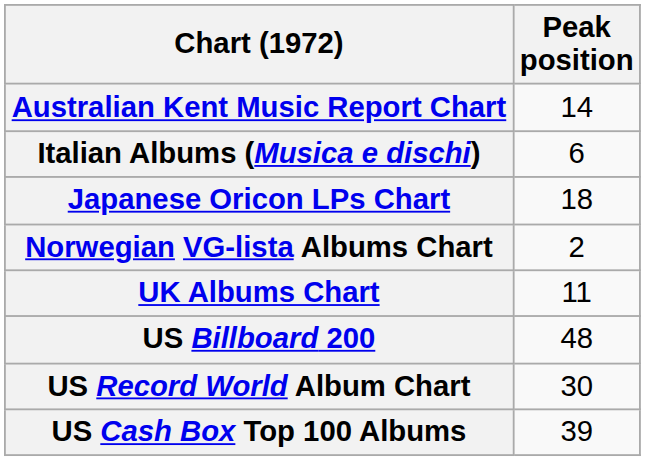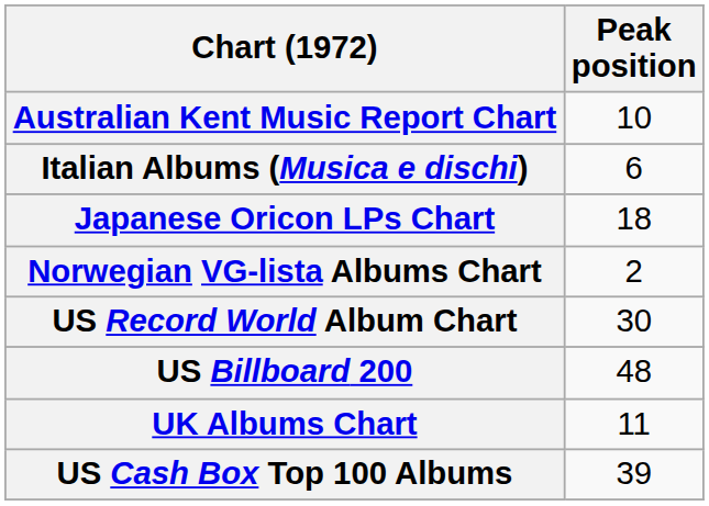Australian Kent Music Report Chart | Peak position: 14 -> 10
rows swapped: UK Albums Chart <-> US Record World Album Chart
